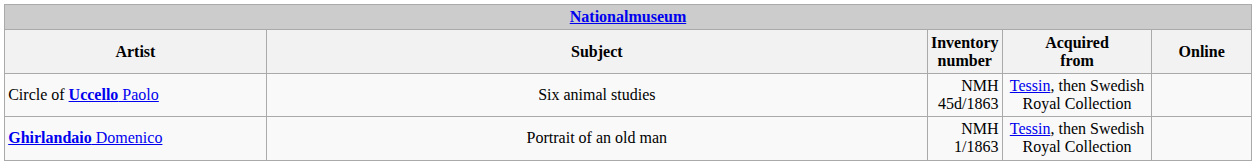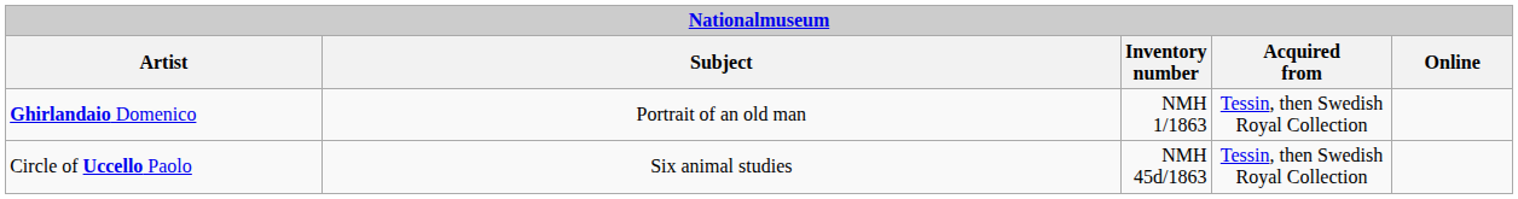rows swapped: Ghirlandaio Domenico <-> Circle of Uccello Paolo
